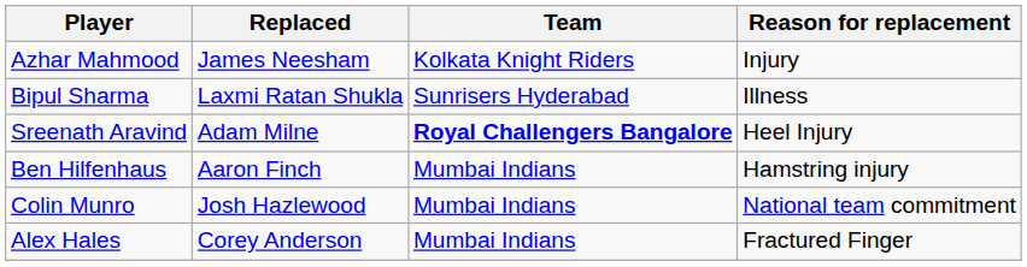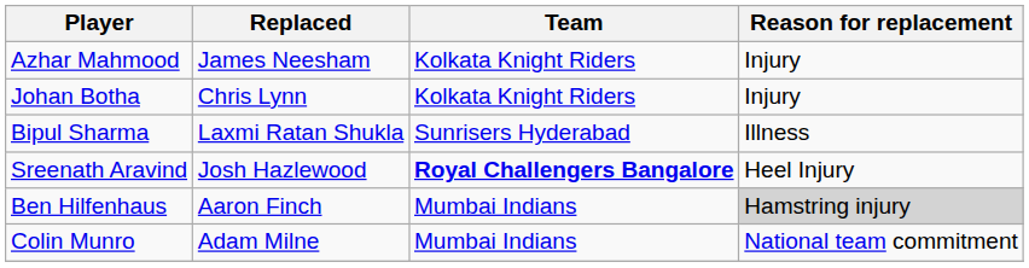+ row: Johan Botha | Chris Lynn | Kolkata Knight Riders | Injury
Sreenath Aravind | Replaced: Adam Milne -> Josh Hazlewood
Ben Hilfenhaus | Reason for replacement: no background -> lightgrey background
Colin Munro | Replaced: Josh Hazlewood -> Adam Milne
- row: Alex Hales | Corey Anderson | Mumbai Indians | Fractured Finger
